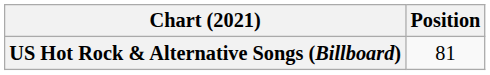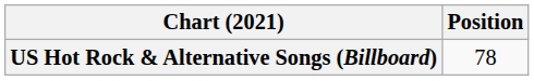US Hot Rock & Alternative Songs (Billboard) | Position: 81 -> 78
